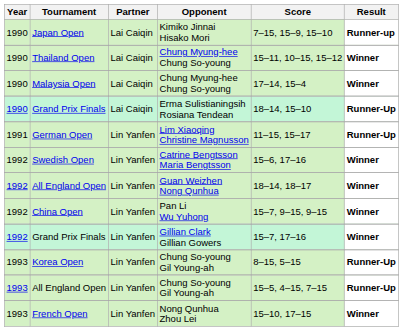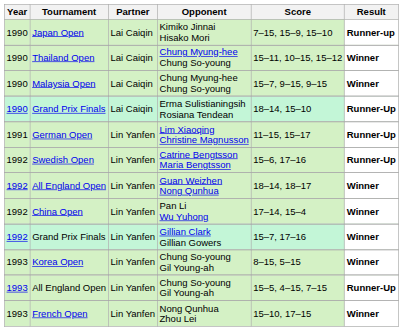Malaysia Open | Score: 17–14, 15–4 -> 15–7, 9–15, 9–15
Swedish Open | Result: Winner -> Runner-Up
China Open | Score: 15–7, 9–15, 9–15 -> 17–14, 15–4
Korea Open | Result: Runner-Up -> Winner
